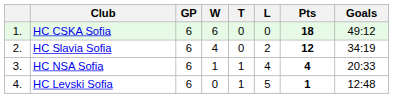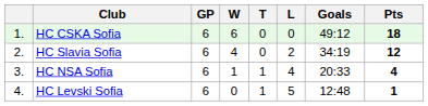columns swapped: Goals <-> Pts
